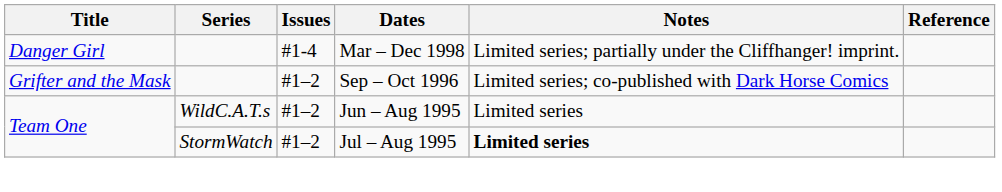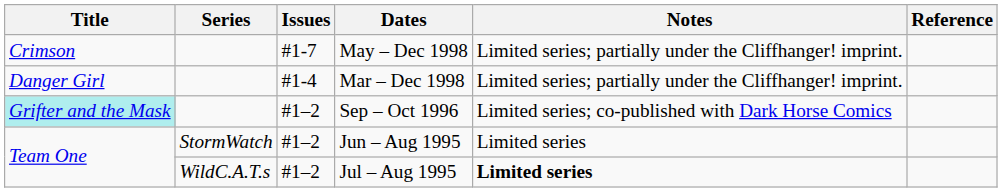+ row: Crimson | #1-7 | May – Dec 1998 | Limited series; partially under the Cliffhanger! imprint.
Sep – Oct 1996 | Title: no background -> paleturquoise background
Jun – Aug 1995 | Series: WildC.A.T.s -> StormWatch
Jul – Aug 1995 | Series: StormWatch -> WildC.A.T.s
